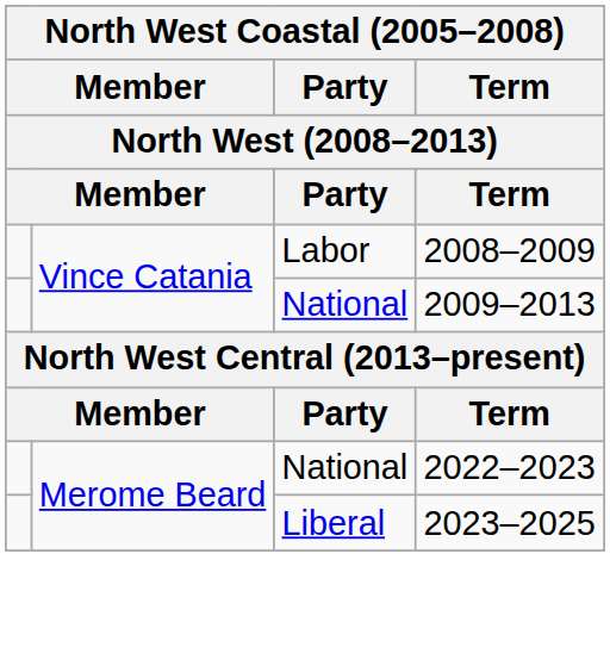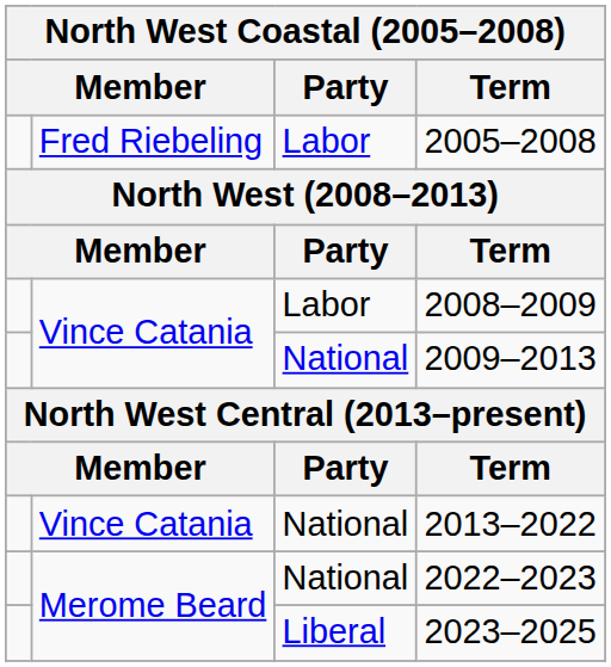+ row: Fred Riebeling | Labor | 2005–2008
+ row: Vince Catania | National | 2013–2022
